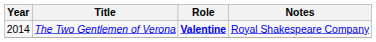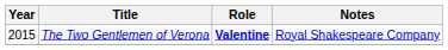The Two Gentlemen of Verona | Year: 2014 -> 2015
